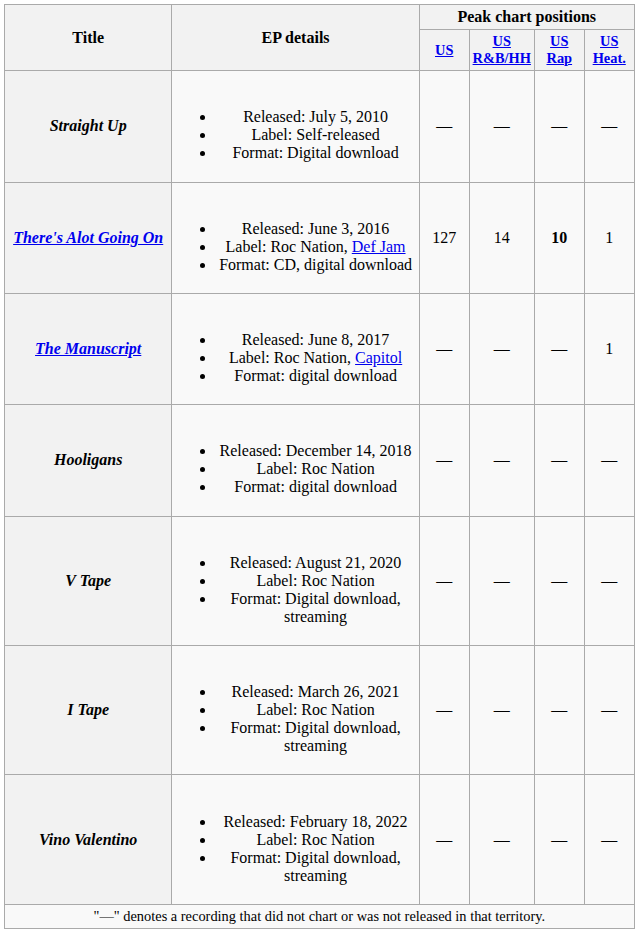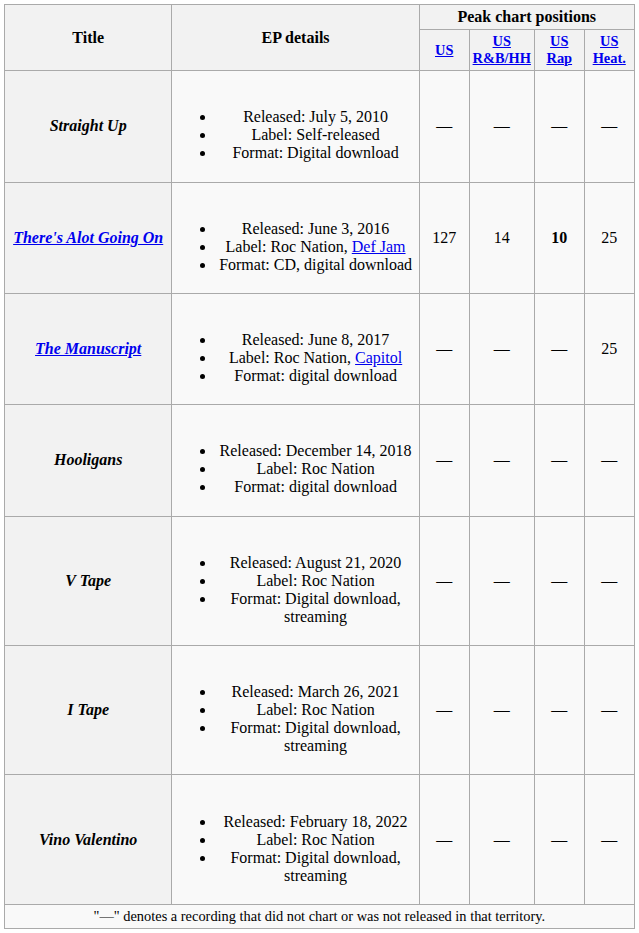There's Alot Going On | Peak chart positions / US Heat.: 1 -> 25
The Manuscript | Peak chart positions / US Heat.: 1 -> 25
